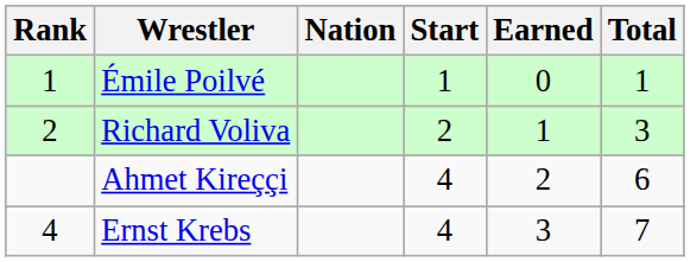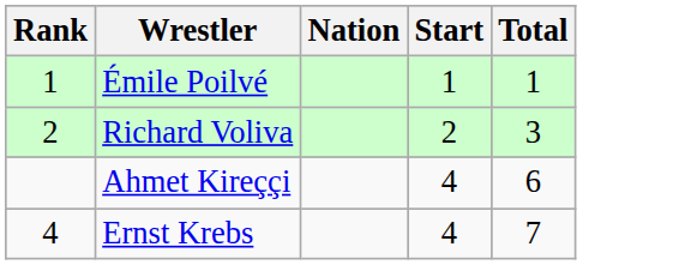- column: Earned | 0 | 1 | 2 | 3
